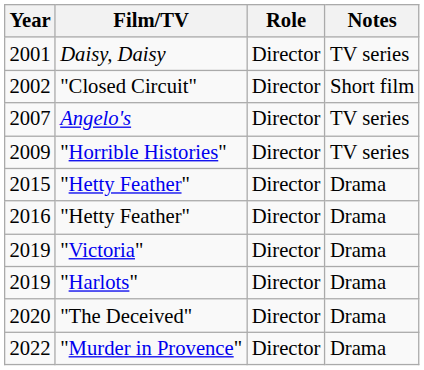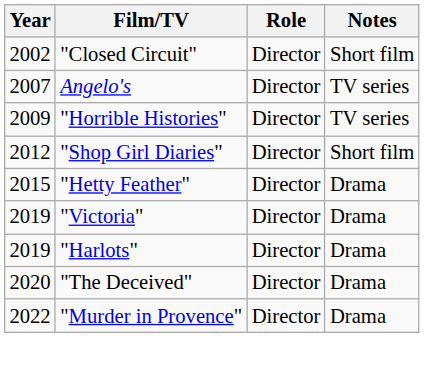- row: 2001 | Daisy, Daisy | Director | TV series
+ row: 2012 | "Shop Girl Diaries" | Director | Short film
- row: 2016 | "Hetty Feather" | Director | Drama
